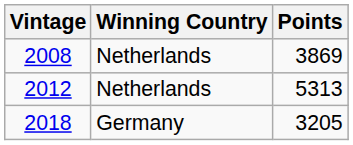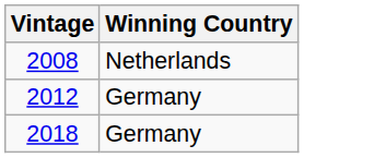- column: Points | 3869 | 5313 | 3205
2012 | Winning Country: Netherlands -> Germany
